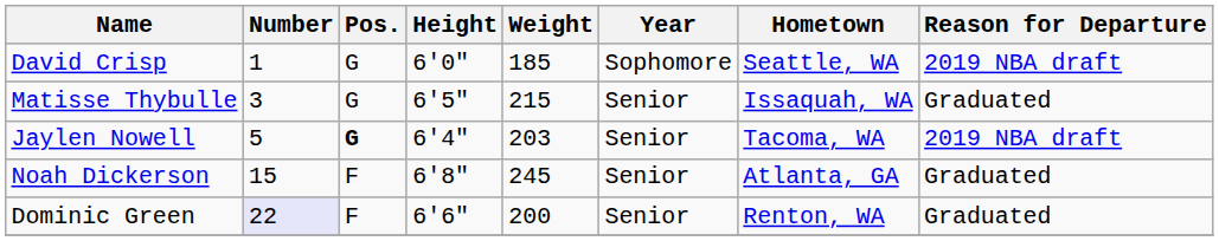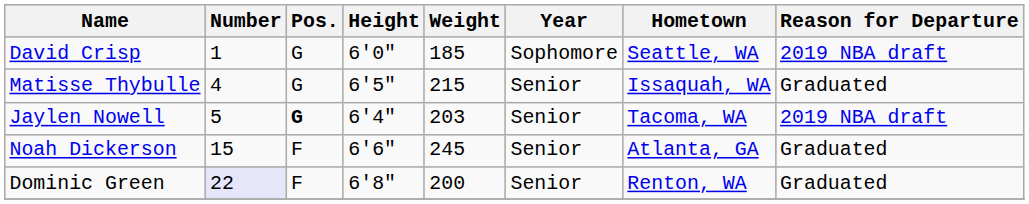Matisse Thybulle | Number: 3 -> 4
Noah Dickerson | Height: 6'8" -> 6'6"
Dominic Green | Height: 6'6" -> 6'8"
